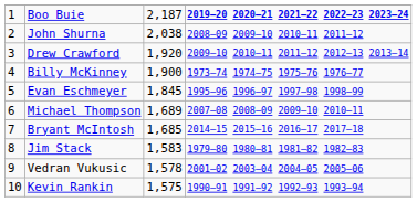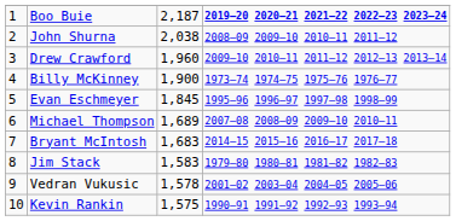Drew Crawford | column 3: 1,920 -> 1,960
Bryant McIntosh | column 3: 1,685 -> 1,683
